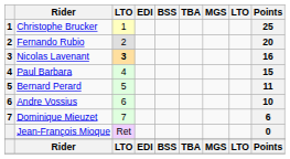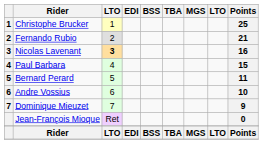Fernando Rubio | Points: 20 -> 21
Dominique Mieuzet | Points: 6 -> 9
